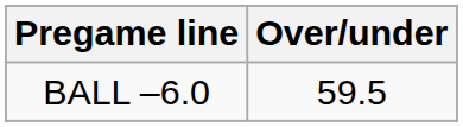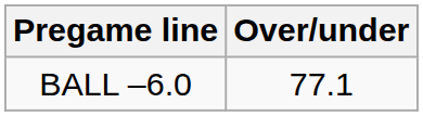BALL –6.0 | Over/under: 59.5 -> 77.1
